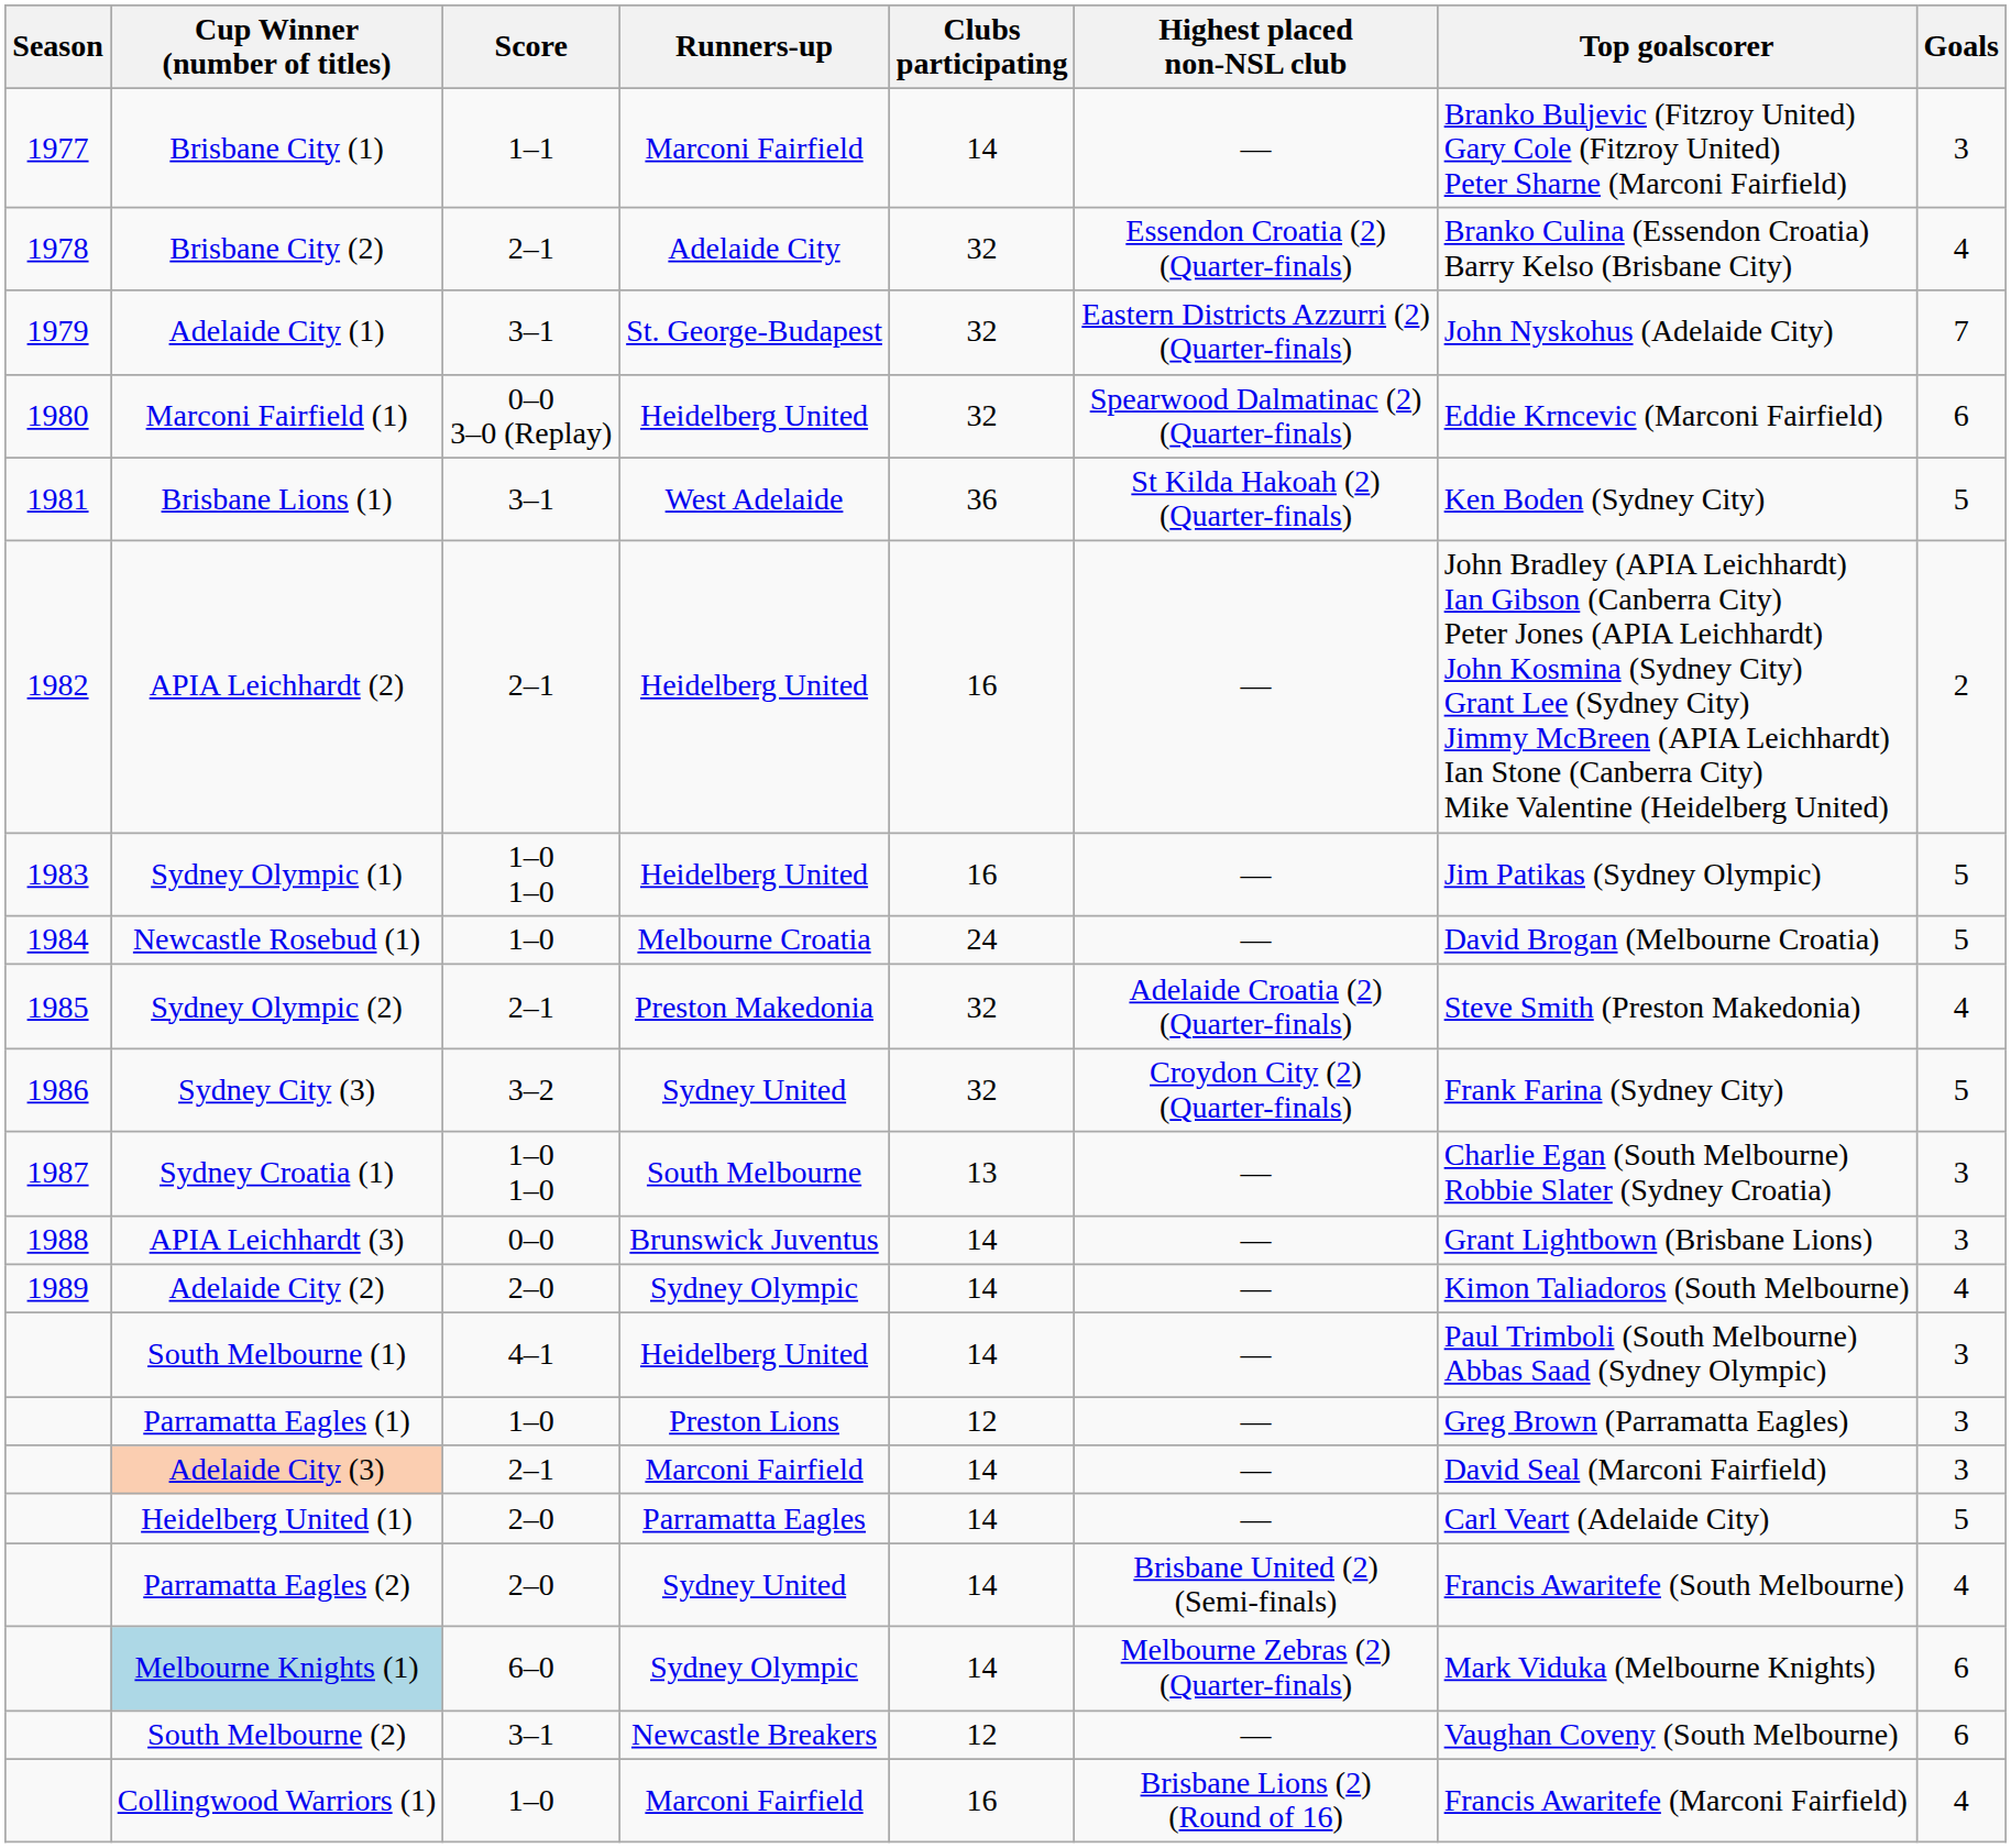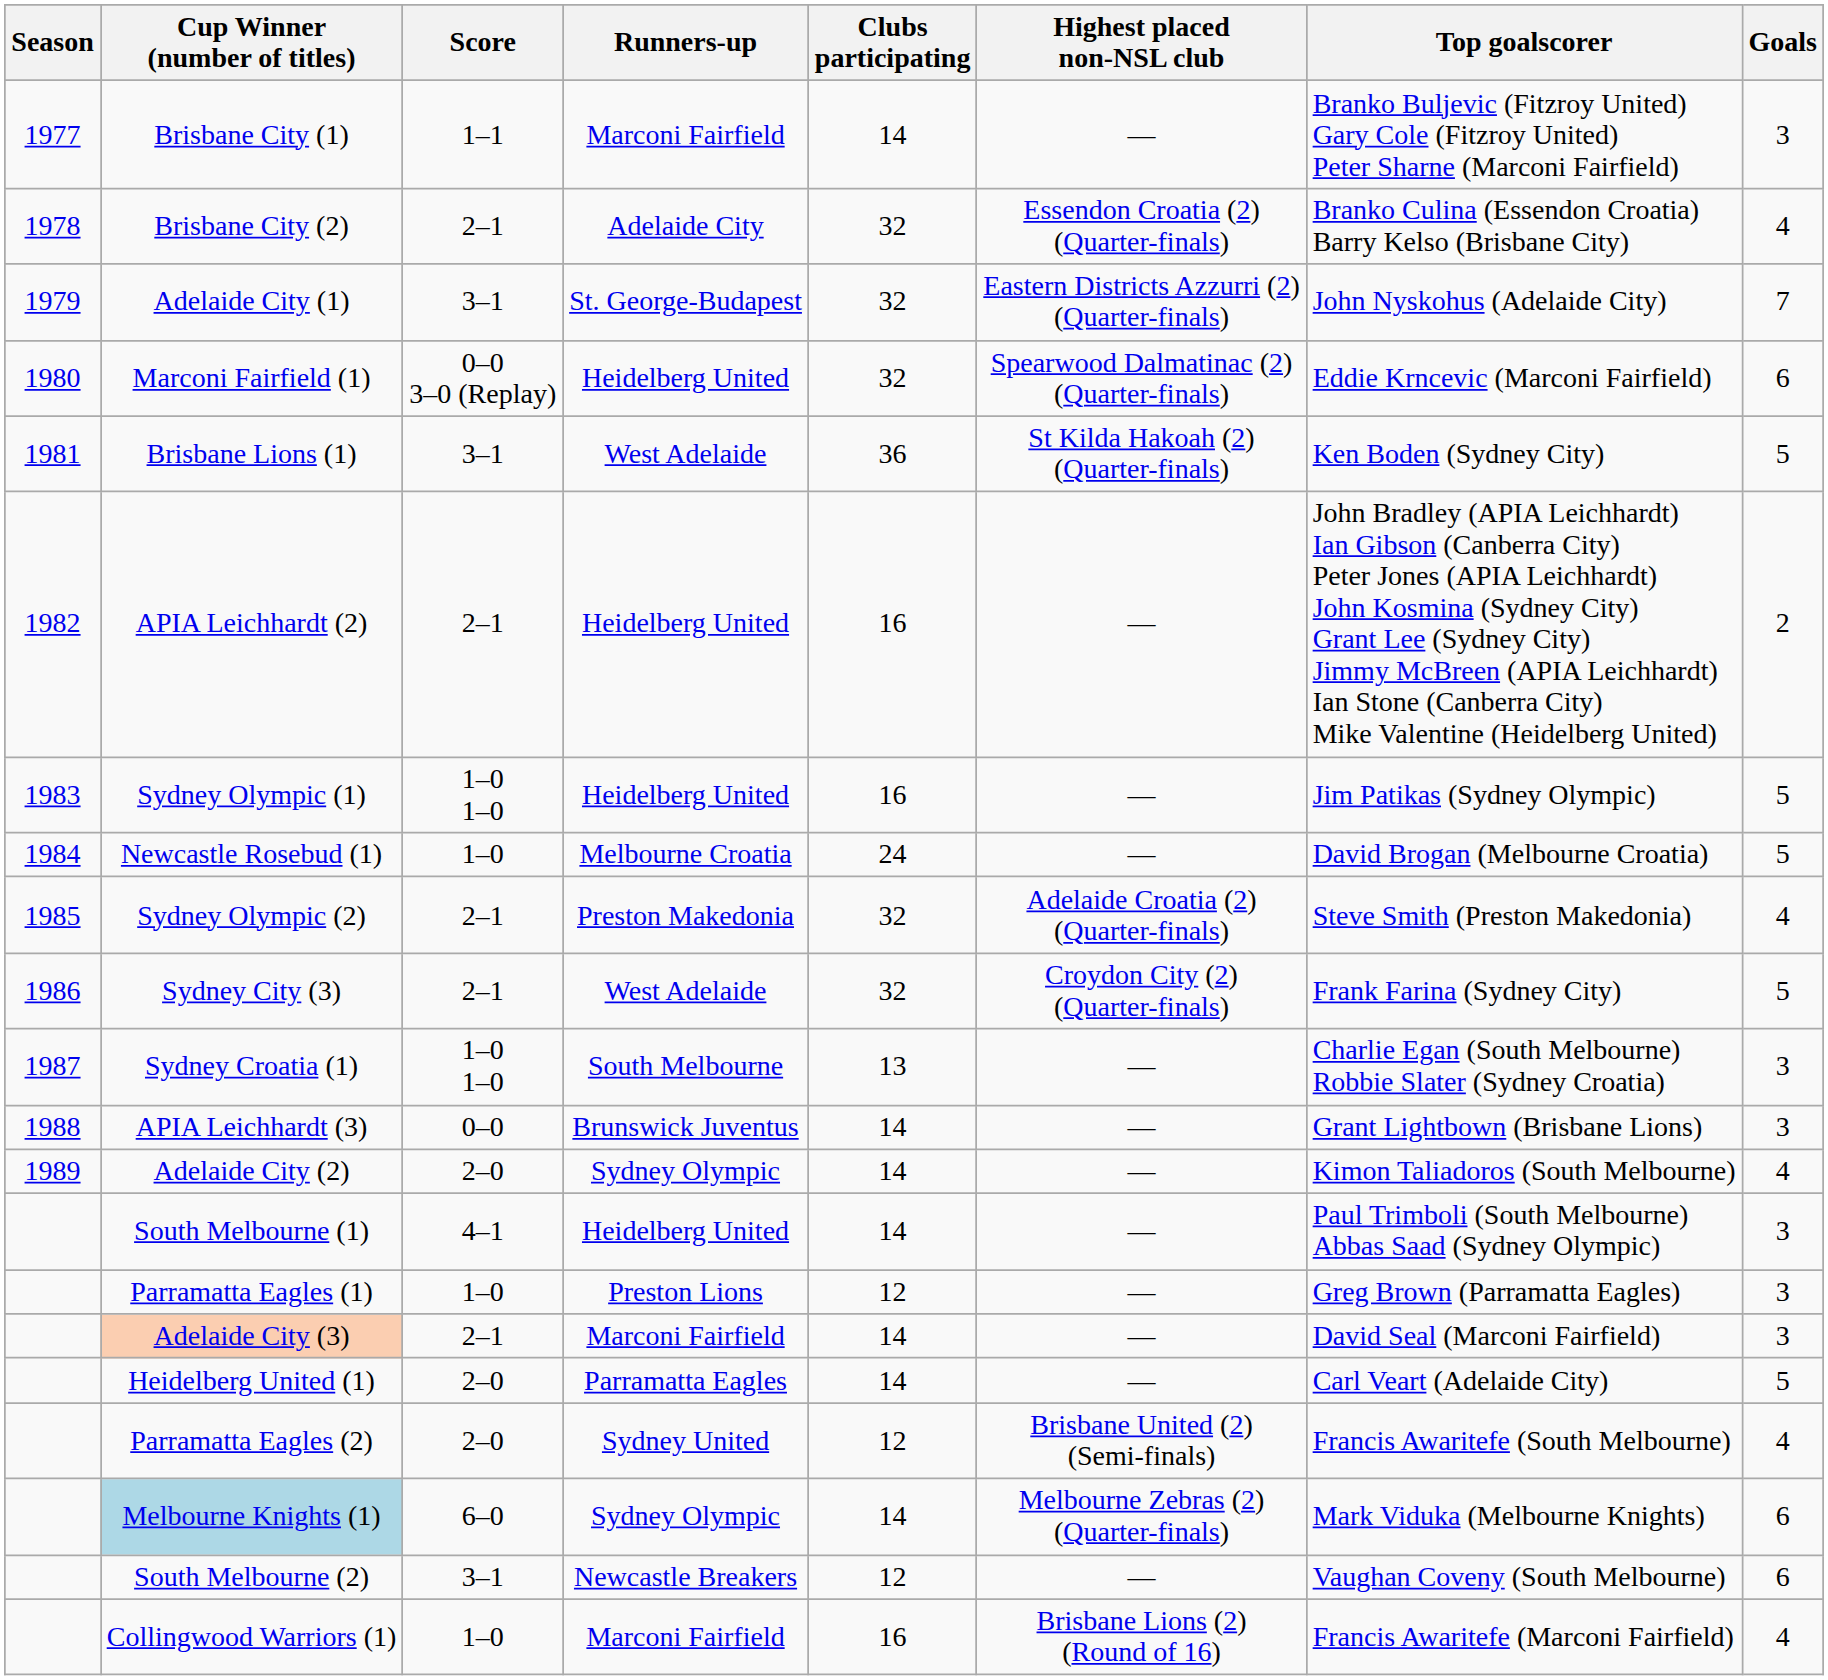Sydney City (3) | Score: 3–2 -> 2–1
Sydney City (3) | Runners-up: Sydney United -> West Adelaide
Parramatta Eagles (2) | Clubs participating: 14 -> 12
